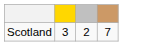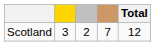+ column: Total | 12
